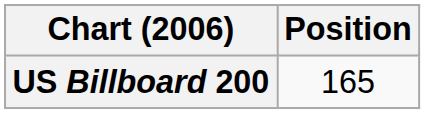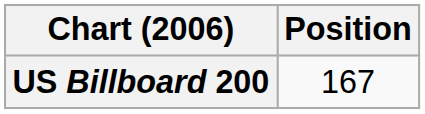US Billboard 200 | Position: 165 -> 167
